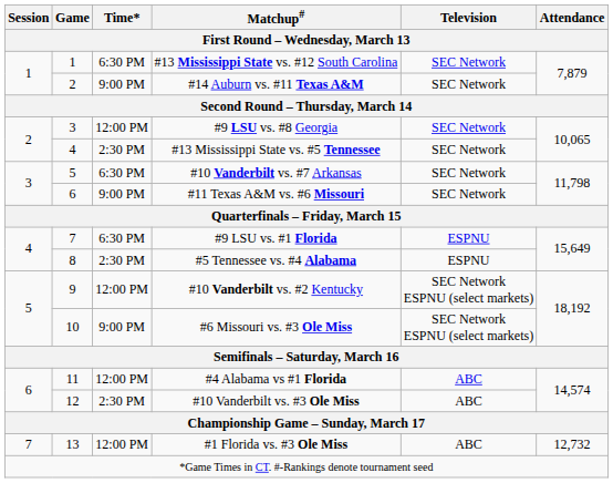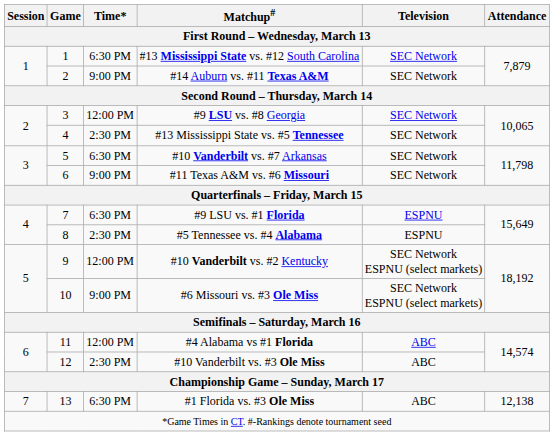#1 Florida vs. #3 Ole Miss | Time*: 12:00 PM -> 6:30 PM
#1 Florida vs. #3 Ole Miss | Attendance: 12,732 -> 12,138
